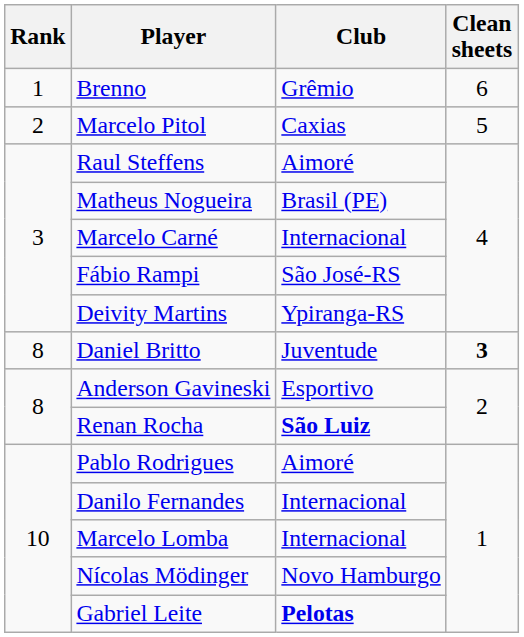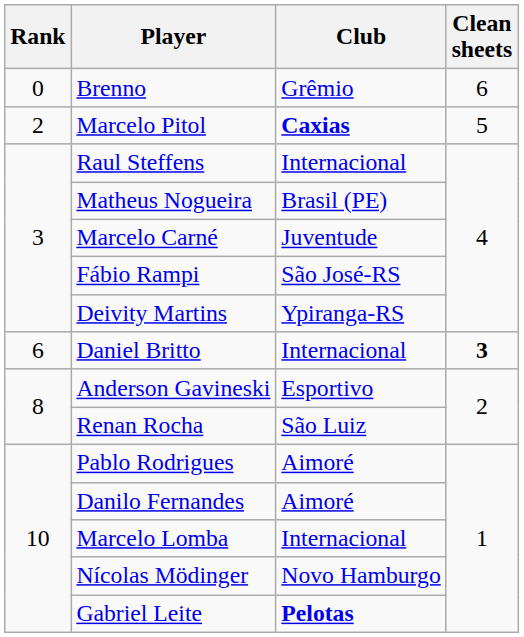Brenno | Rank: 1 -> 0
Marcelo Pitol | Club: normal -> bold
Raul Steffens | Club: Aimoré -> Internacional
Marcelo Carné | Club: Internacional -> Juventude
Daniel Britto | Rank: 8 -> 6
Daniel Britto | Club: Juventude -> Internacional
Renan Rocha | Club: bold -> normal
Danilo Fernandes | Club: Internacional -> Aimoré
